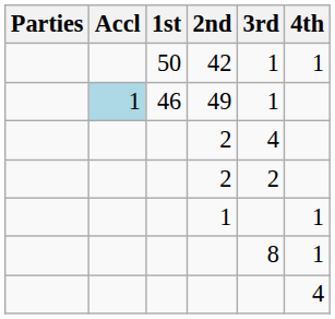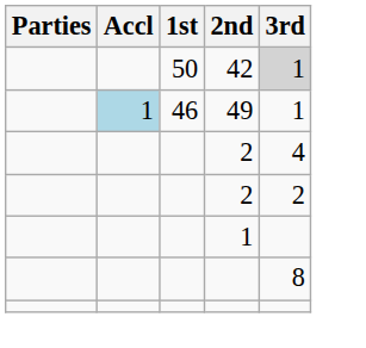- column: 4th | 1 | 1 | 1 | 4
42 | 3rd: no background -> lightgrey background
